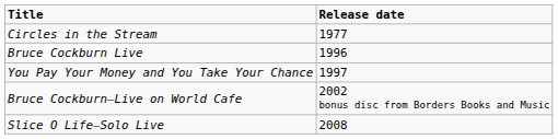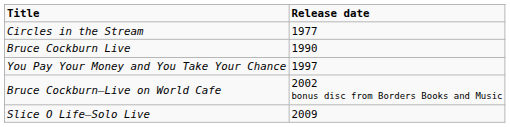Bruce Cockburn Live | Release date: 1996 -> 1990
Slice O Life—Solo Live | Release date: 2008 -> 2009
